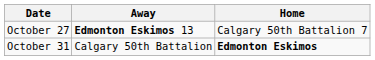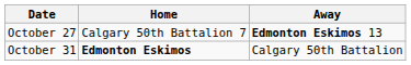columns swapped: Away <-> Home
